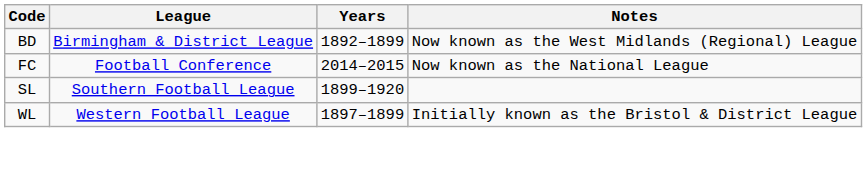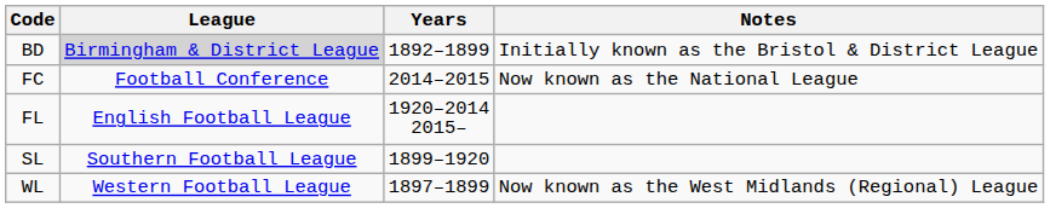BD | League: no background -> lightgrey background
BD | Notes: Now known as the West Midlands (Regional) League -> Initially known as the Bristol & District League
+ row: FL | English Football League | 1920–2014 2015–
WL | Notes: Initially known as the Bristol & District League -> Now known as the West Midlands (Regional) League
